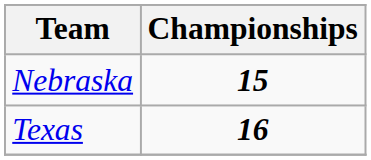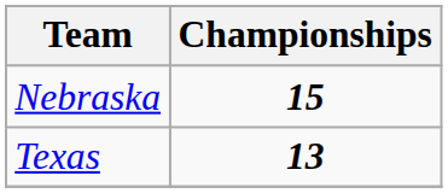Texas | Championships: 16 -> 13
